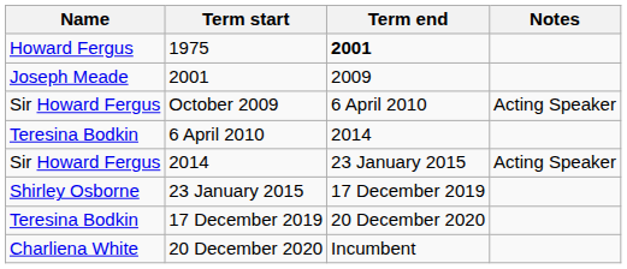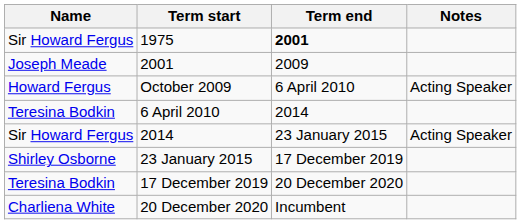1975 | Name: Howard Fergus -> Sir Howard Fergus
October 2009 | Name: Sir Howard Fergus -> Howard Fergus
